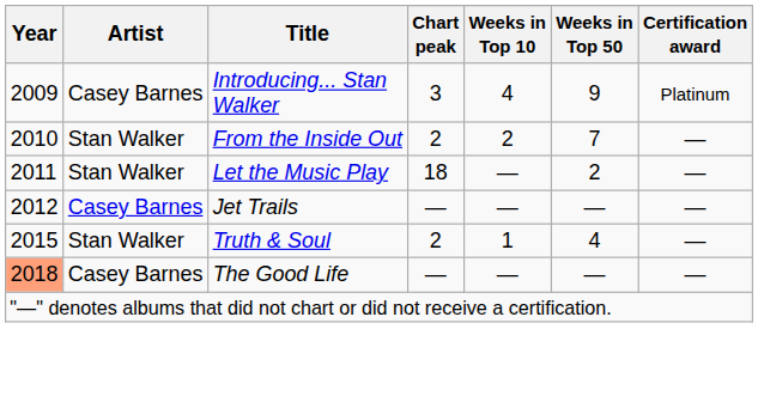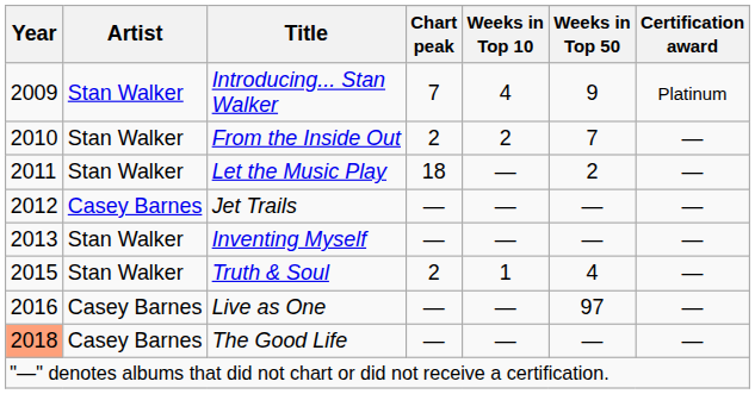Introducing... Stan Walker | Artist: Casey Barnes -> Stan Walker
Introducing... Stan Walker | Chart peak: 3 -> 7
+ row: 2013 | Stan Walker | Inventing Myself | — | — | — | —
+ row: 2016 | Casey Barnes | Live as One | — | — | 97 | —
